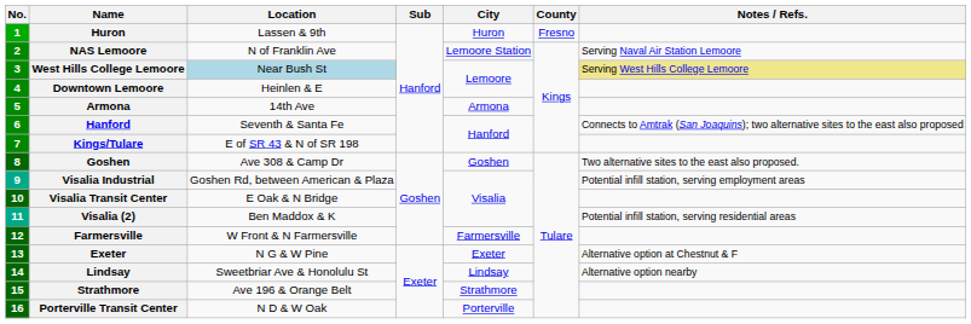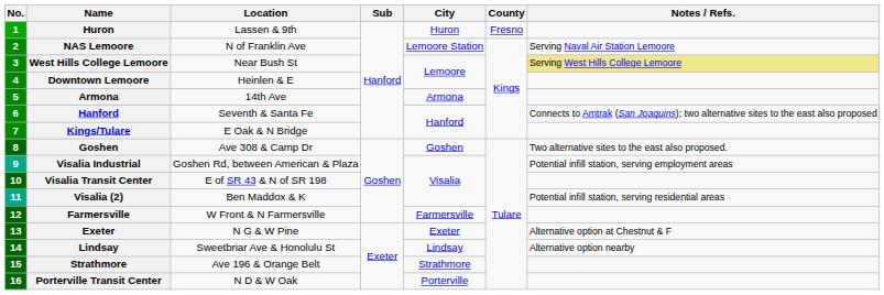West Hills College Lemoore | Location: lightblue background -> no background
Kings/Tulare | Location: E of SR 43 & N of SR 198 -> E Oak & N Bridge
Visalia Transit Center | Location: E Oak & N Bridge -> E of SR 43 & N of SR 198
